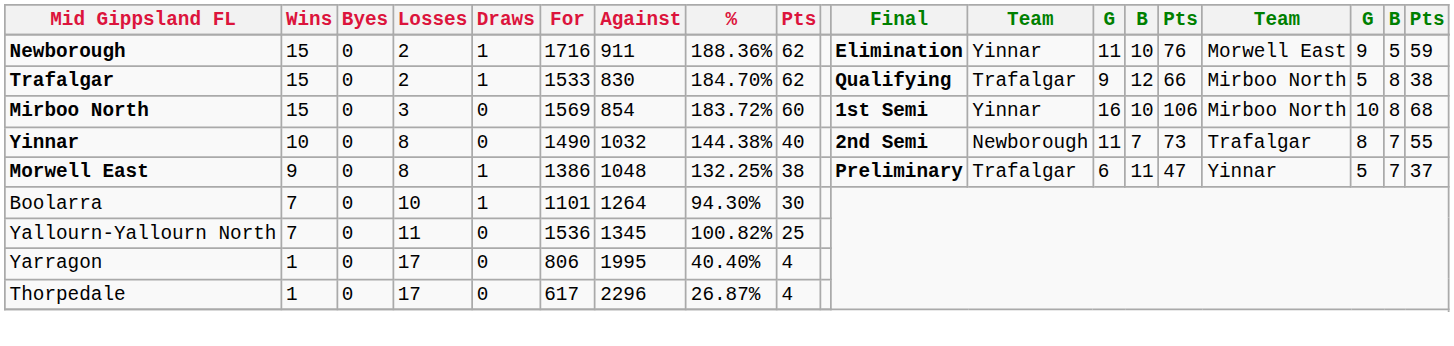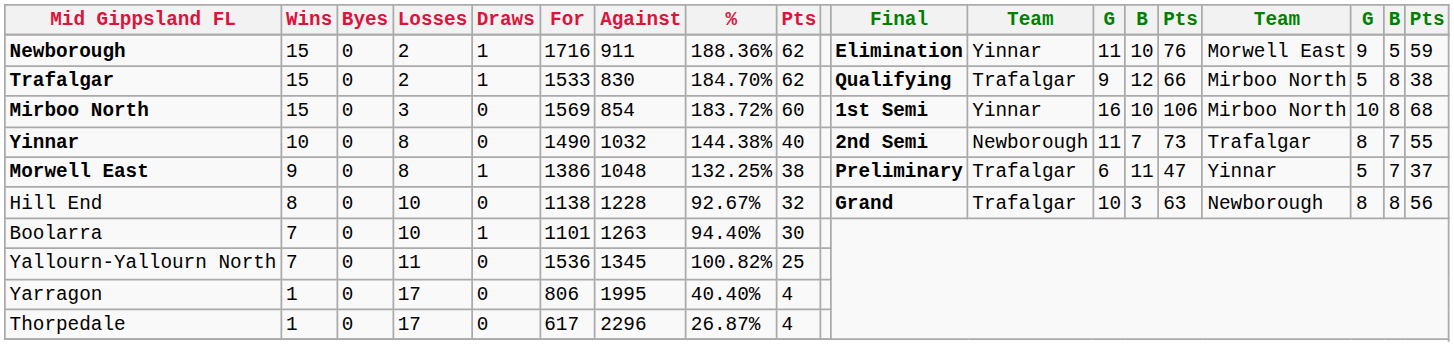+ row: Hill End | 8 | 0 | 10 | 0 | 1138 | 1228 | 92.67% | 32 | Grand | Trafalgar | 10 | 3 | 63 | Newborough | 8 | 8 | 56
Boolarra | Against: 1264 -> 1263
Boolarra | %: 94.30% -> 94.40%
